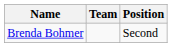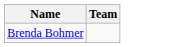- column: Position | Second
